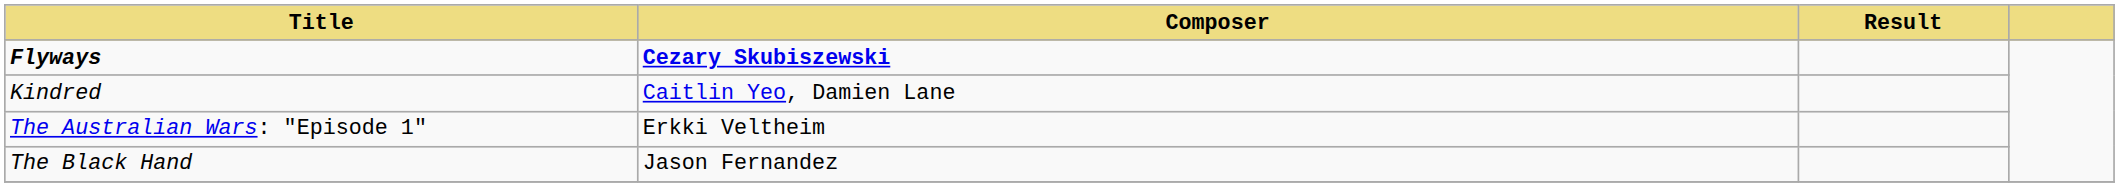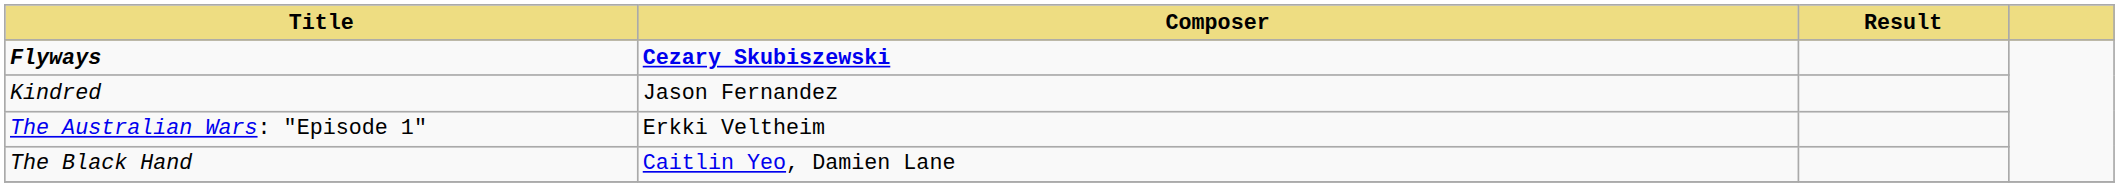Kindred | Composer: Caitlin Yeo, Damien Lane -> Jason Fernandez
The Black Hand | Composer: Jason Fernandez -> Caitlin Yeo, Damien Lane
